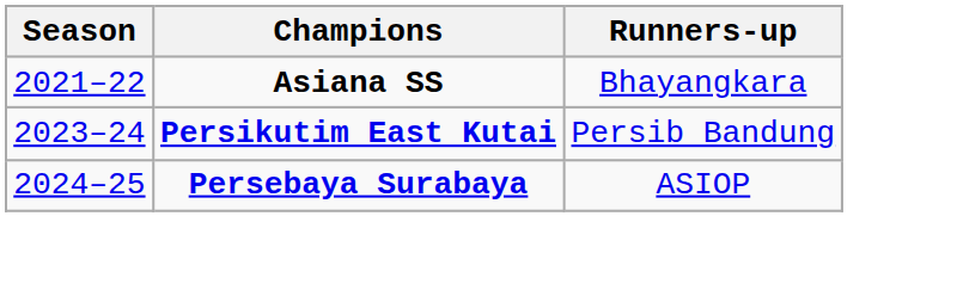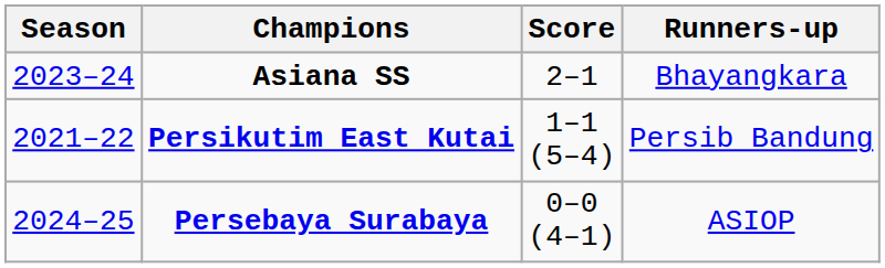+ column: Score | 2–1 | 1–1 (5–4) | 0–0 (4–1)
Asiana SS | Season: 2021–22 -> 2023–24
Persikutim East Kutai | Season: 2023–24 -> 2021–22
